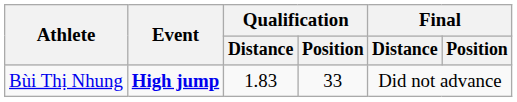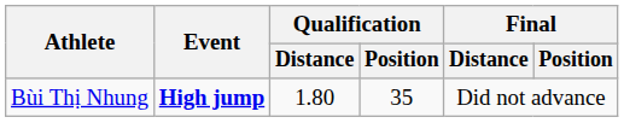Bùi Thị Nhung | Qualification / Distance: 1.83 -> 1.80
Bùi Thị Nhung | Qualification / Position: 33 -> 35
